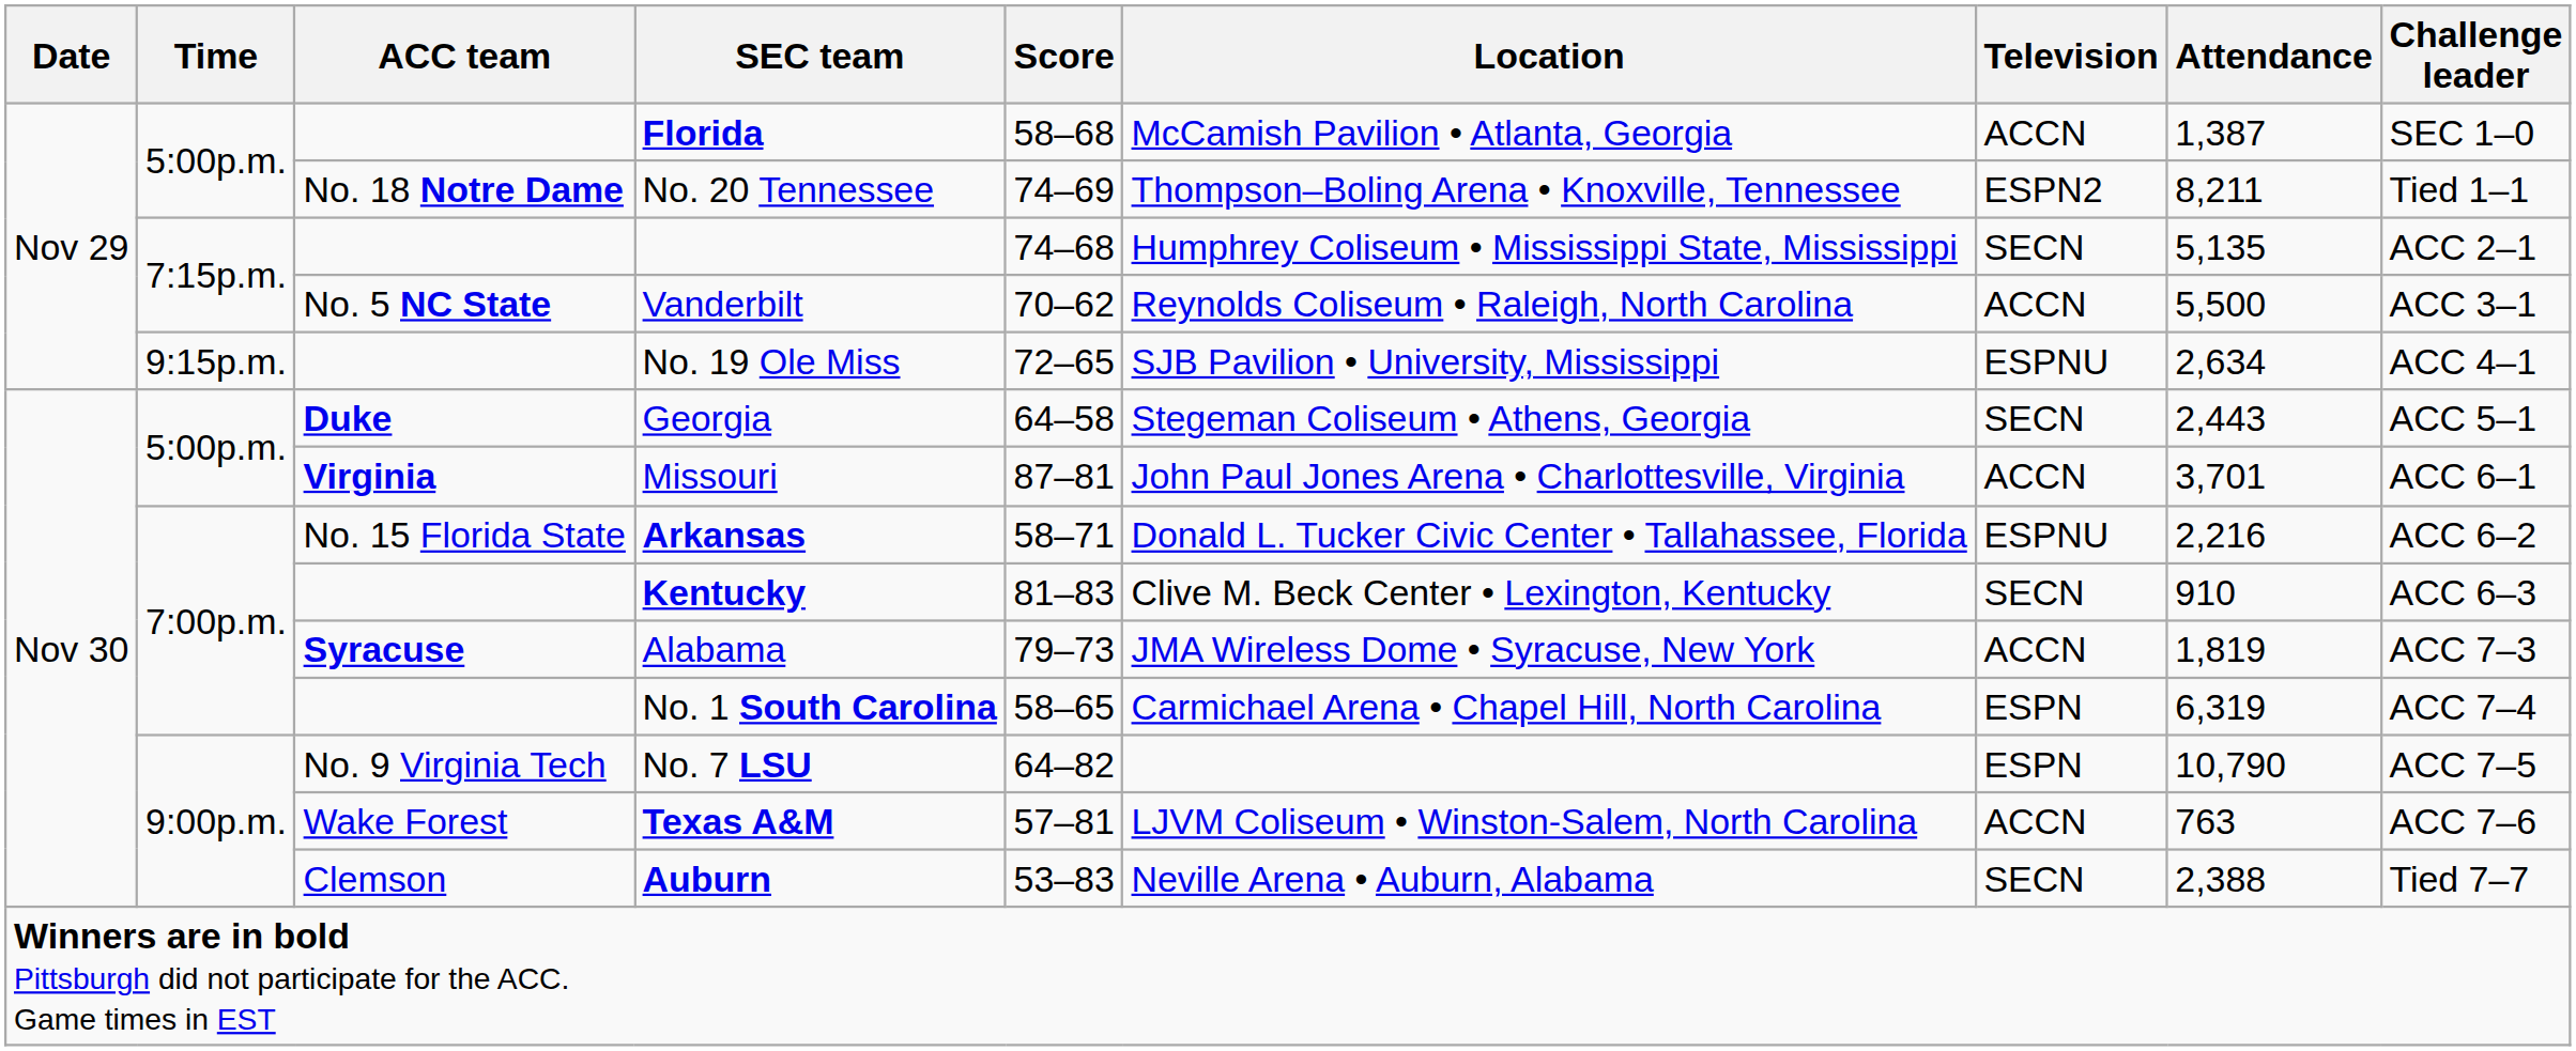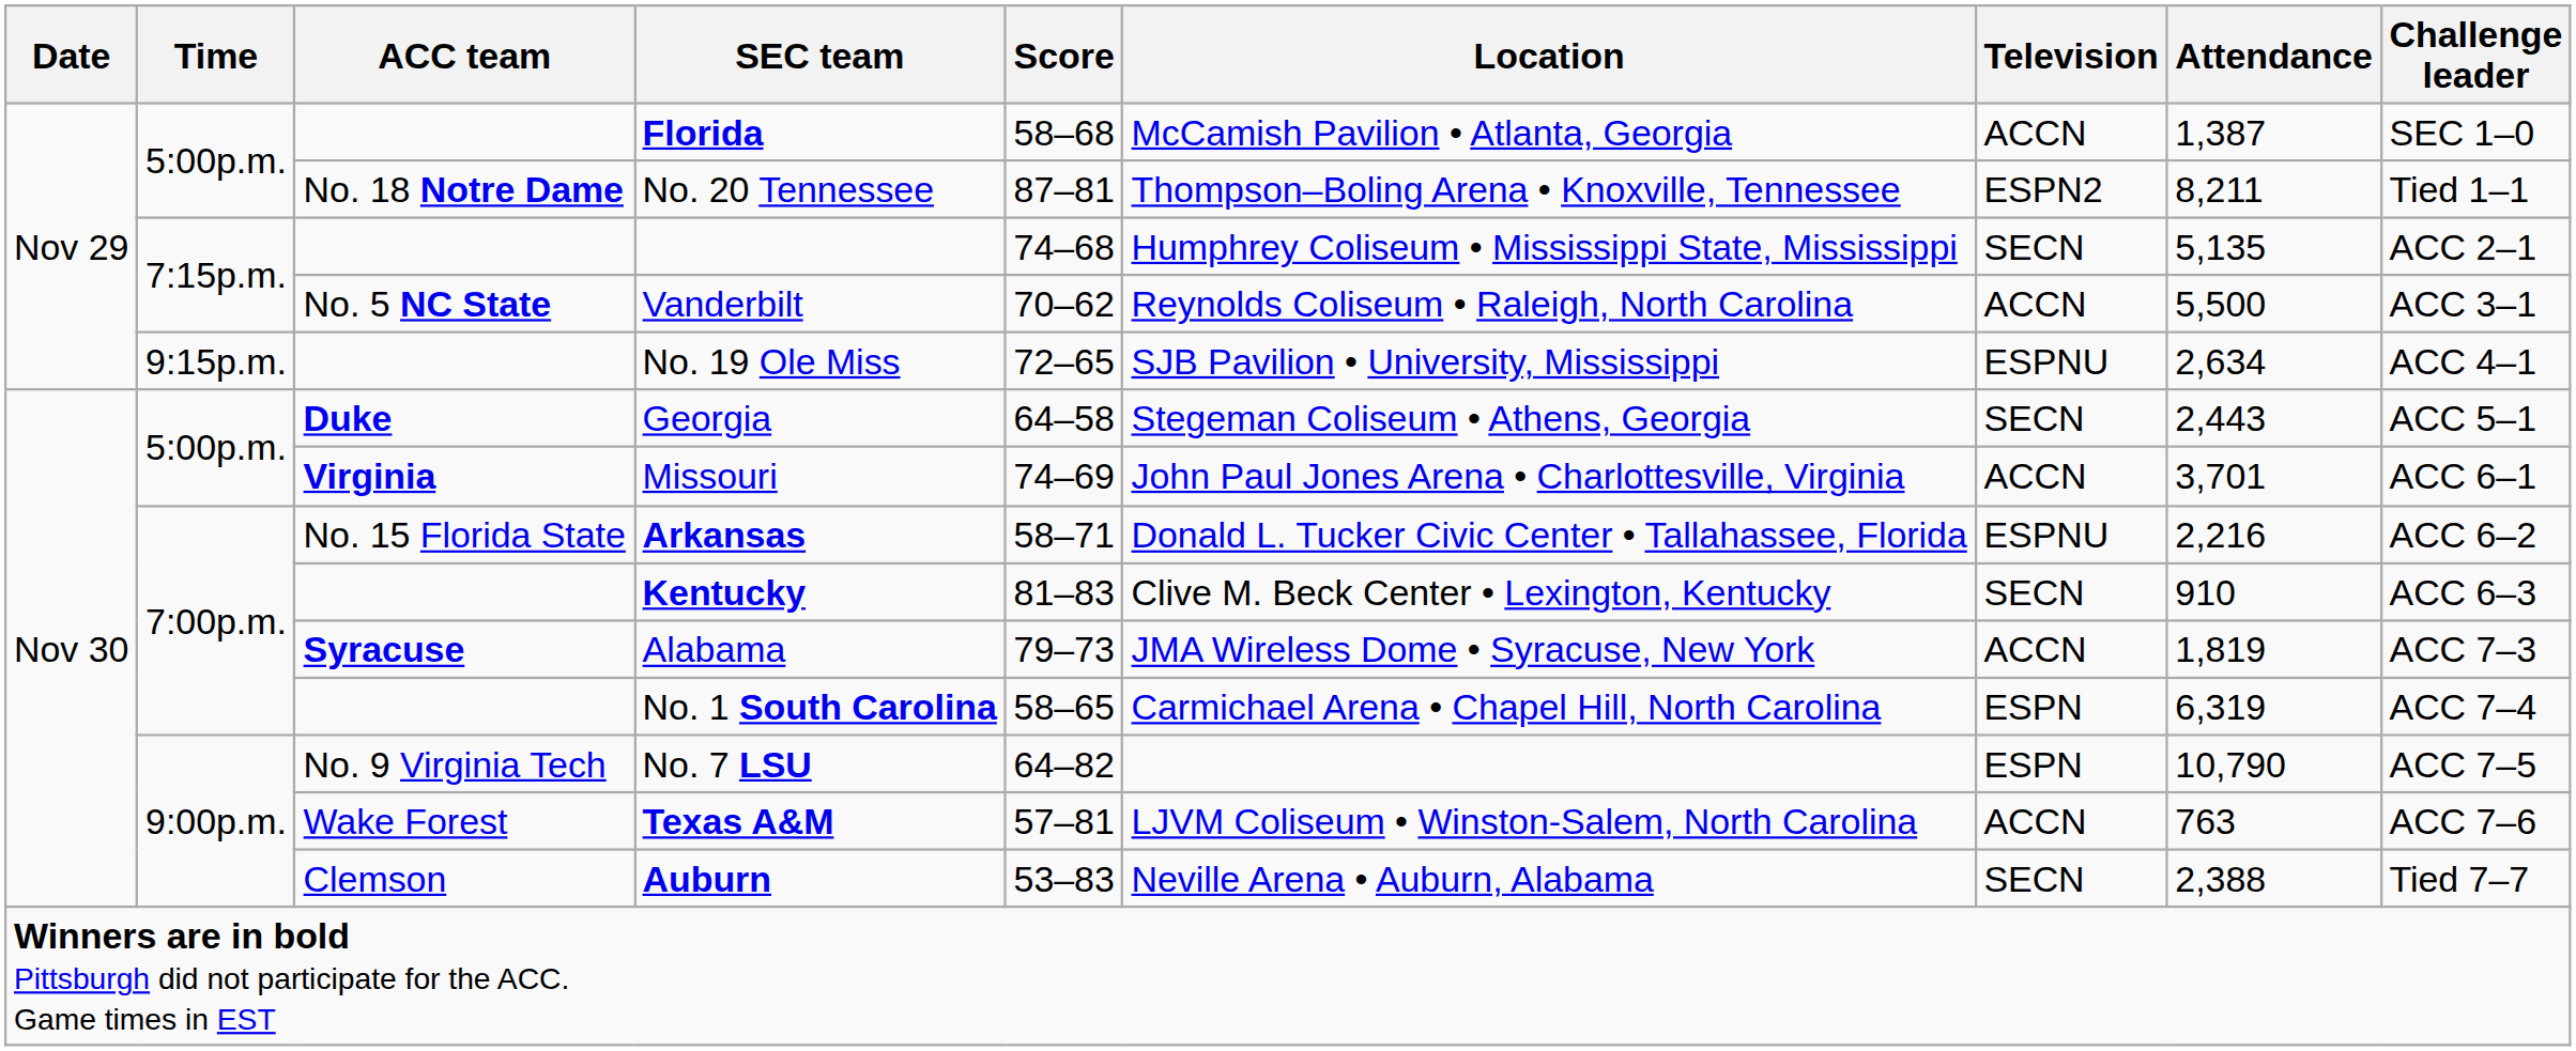No. 20 Tennessee | Score: 74–69 -> 87–81
Missouri | Score: 87–81 -> 74–69
